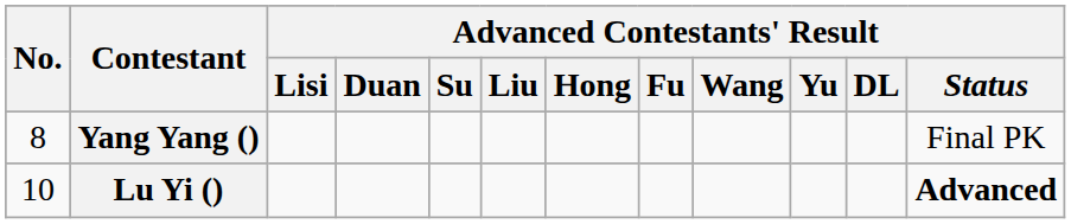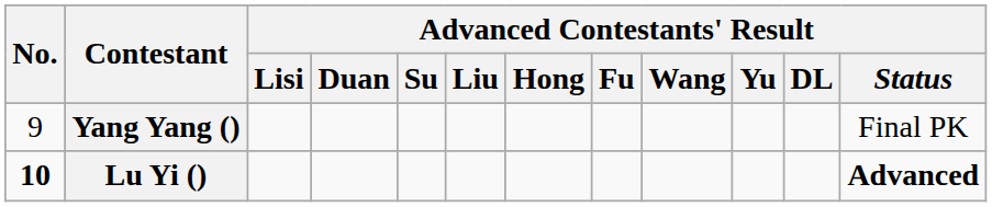Yang Yang () | No.: 8 -> 9
Lu Yi () | No.: normal -> bold
